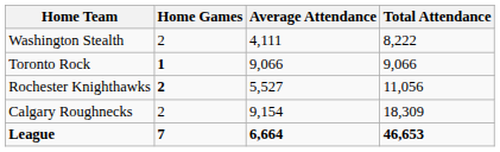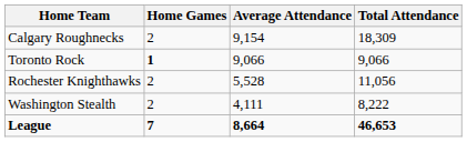rows swapped: Calgary Roughnecks <-> Washington Stealth
Rochester Knighthawks | Home Games: bold -> normal
Rochester Knighthawks | Average Attendance: 5,527 -> 5,528
League | Average Attendance: 6,664 -> 8,664
